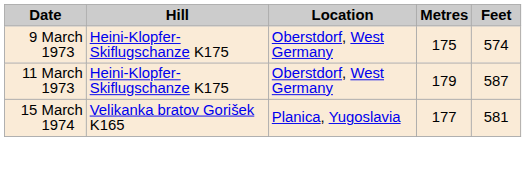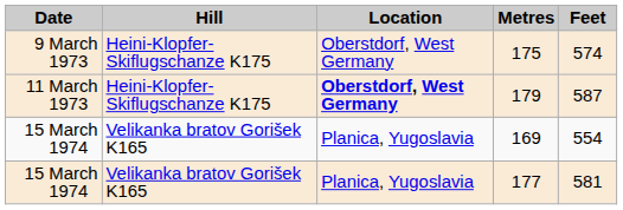179 | Location: normal -> bold
+ row: 15 March 1974 | Velikanka bratov Gorišek K165 | Planica, Yugoslavia | 169 | 554
